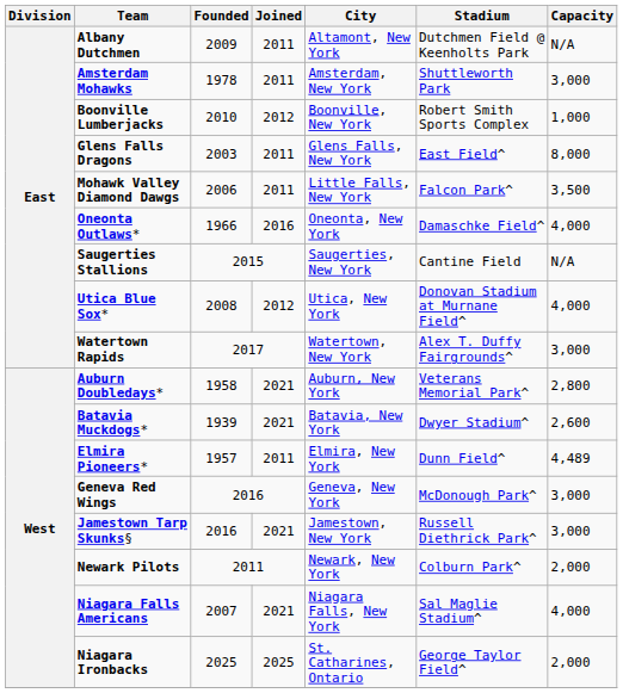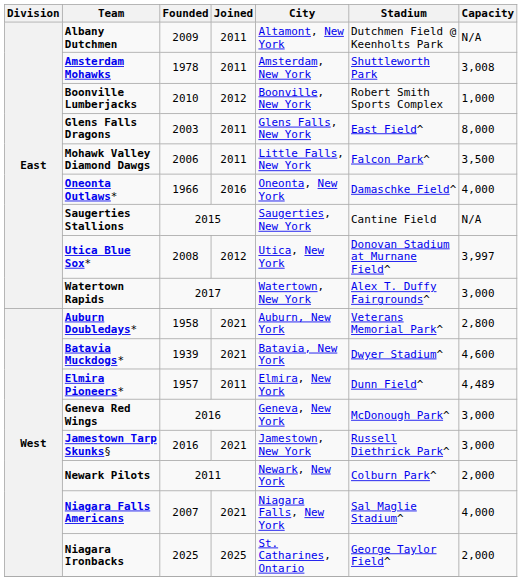Amsterdam Mohawks | Capacity: 3,000 -> 3,008
Utica Blue Sox* | Capacity: 4,000 -> 3,997
Batavia Muckdogs* | Capacity: 2,600 -> 4,600
